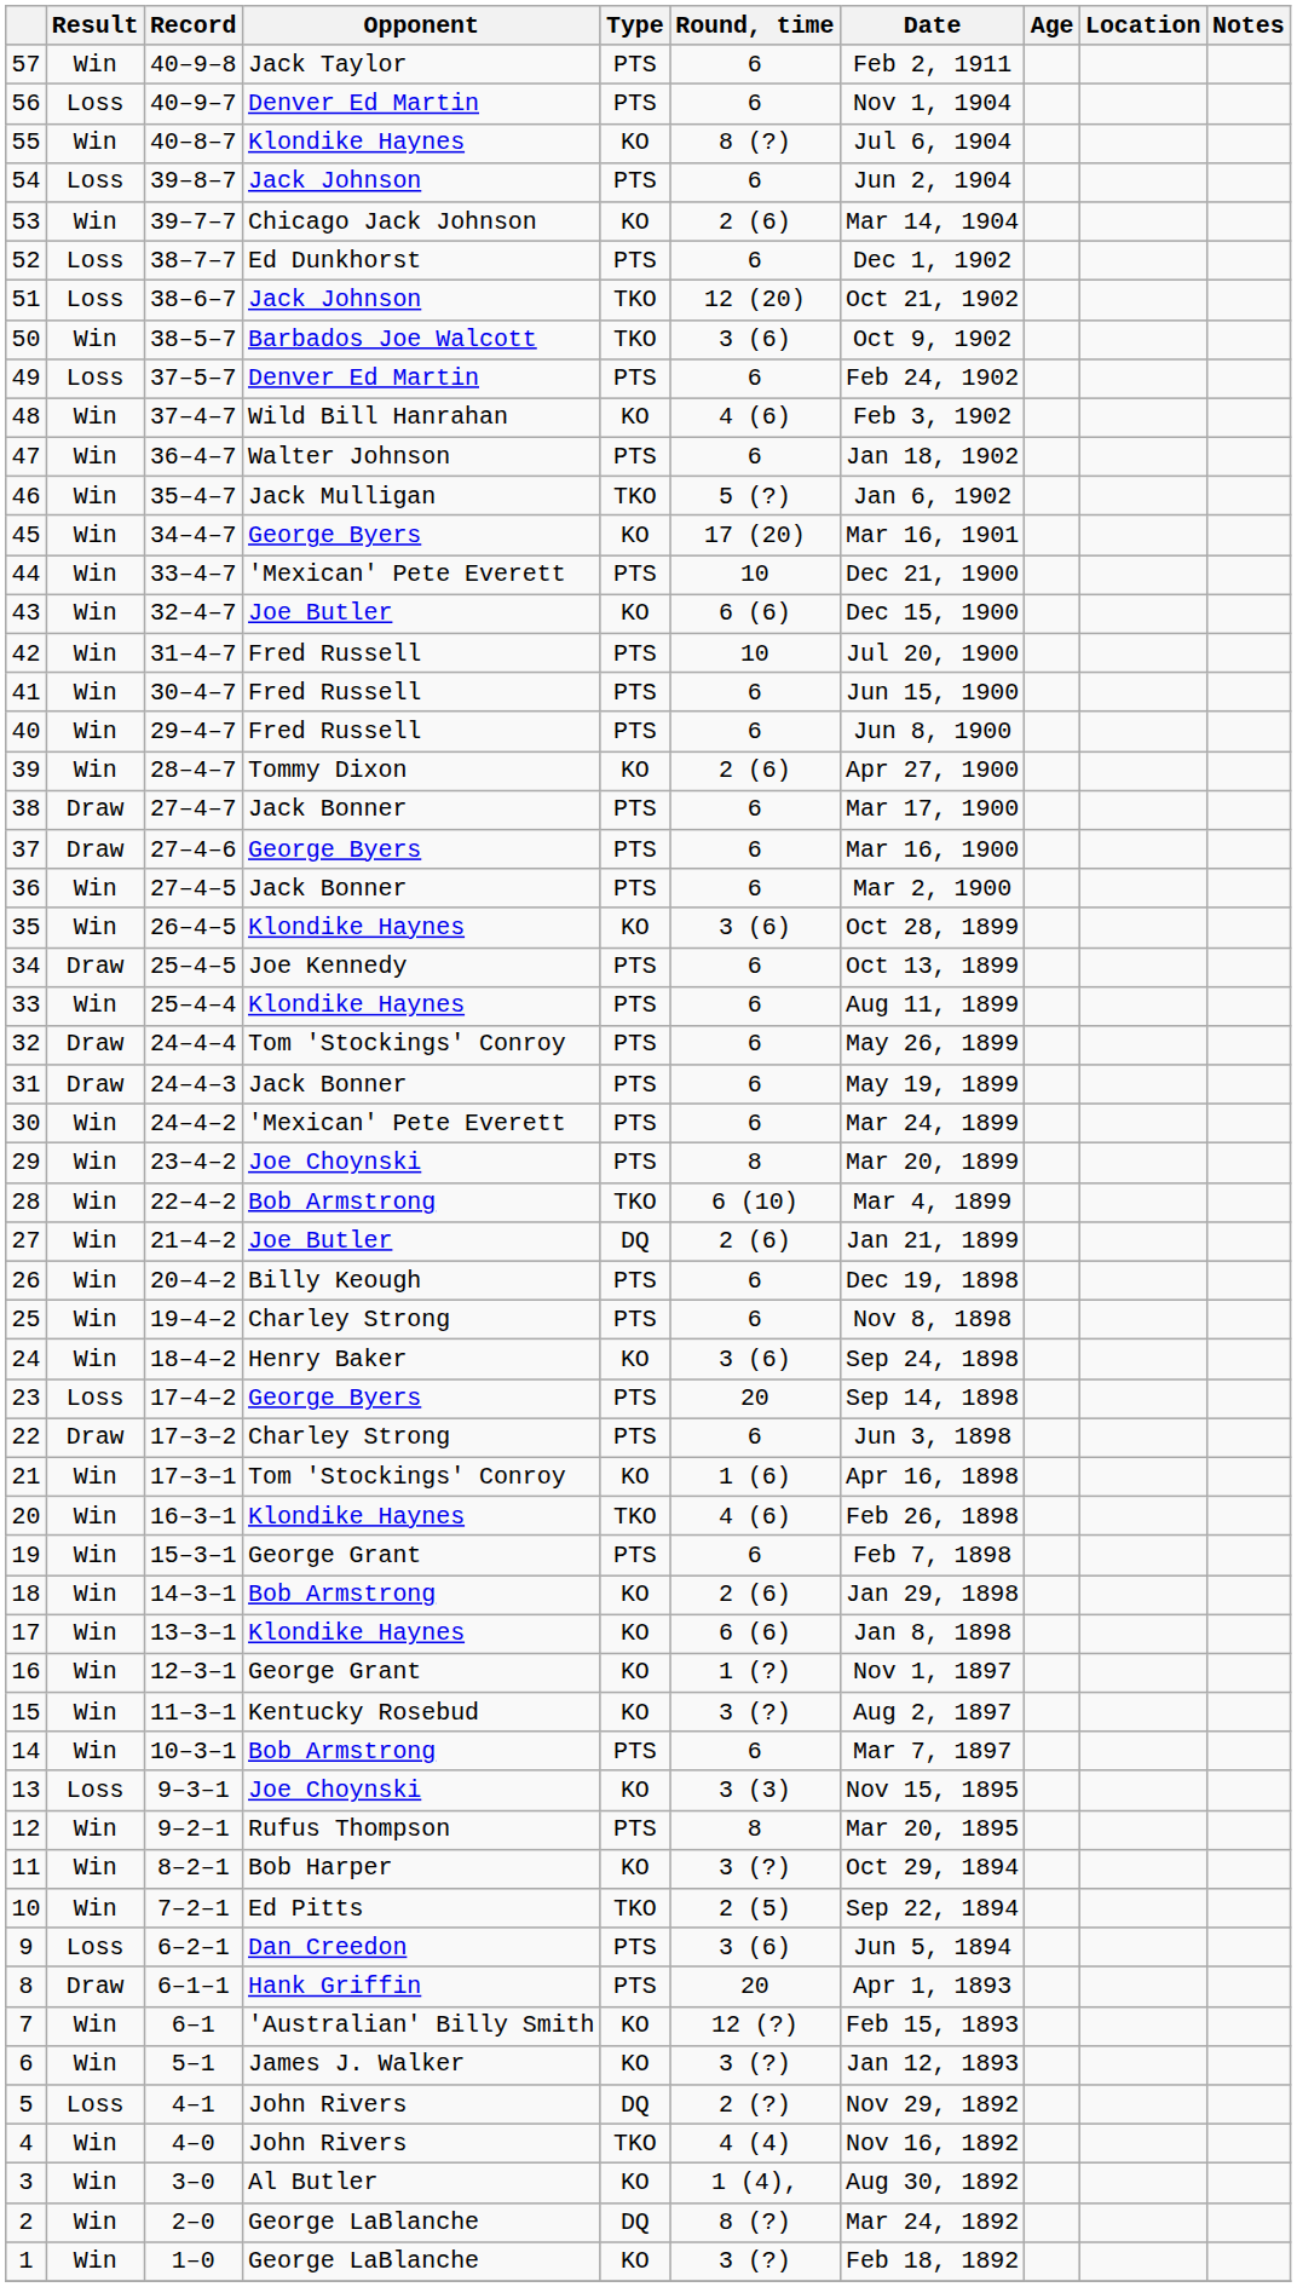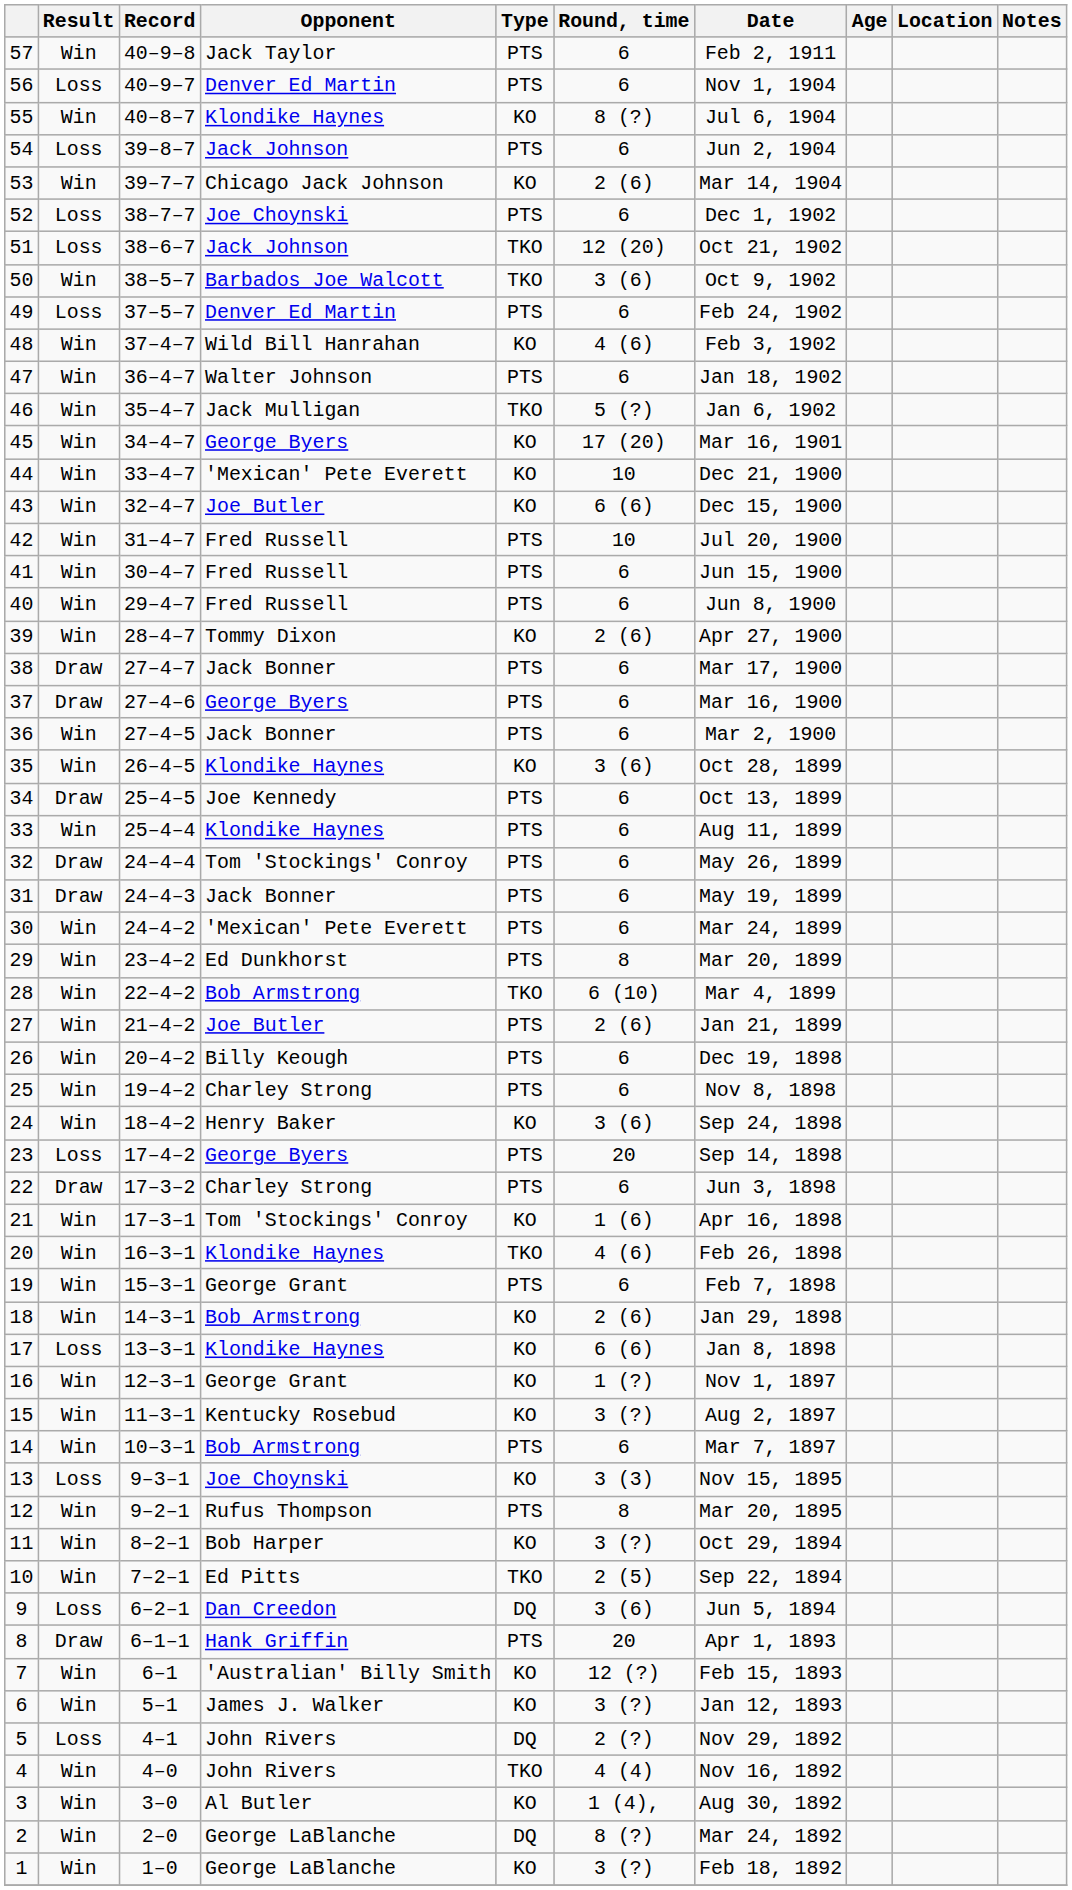52 | Opponent: Ed Dunkhorst -> Joe Choynski
44 | Type: PTS -> KO
29 | Opponent: Joe Choynski -> Ed Dunkhorst
27 | Type: DQ -> PTS
17 | Result: Win -> Loss
9 | Type: PTS -> DQ
